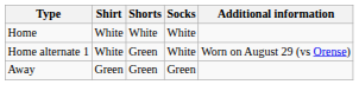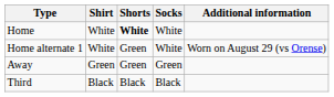Home | Shorts: normal -> bold
+ row: Third | Black | Black | Black
